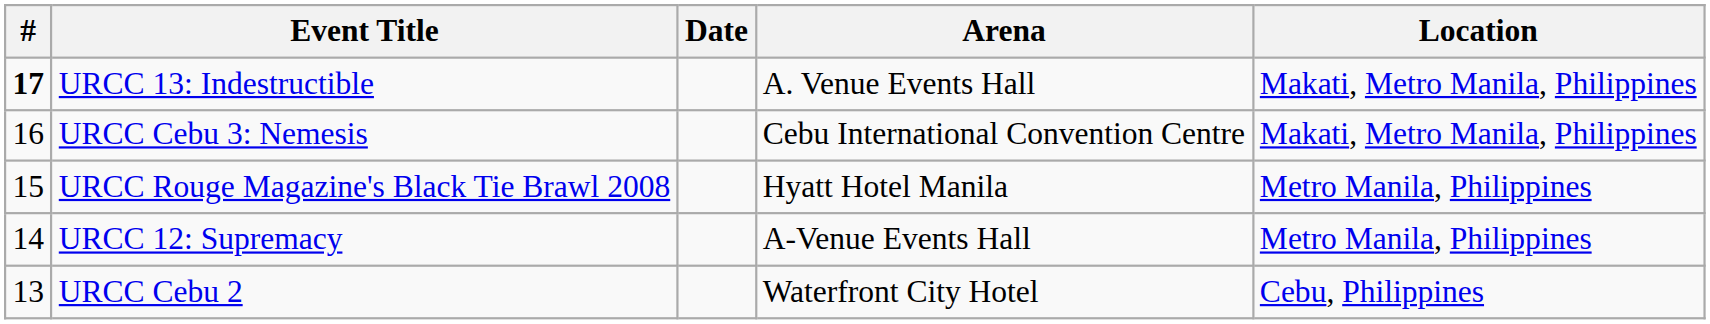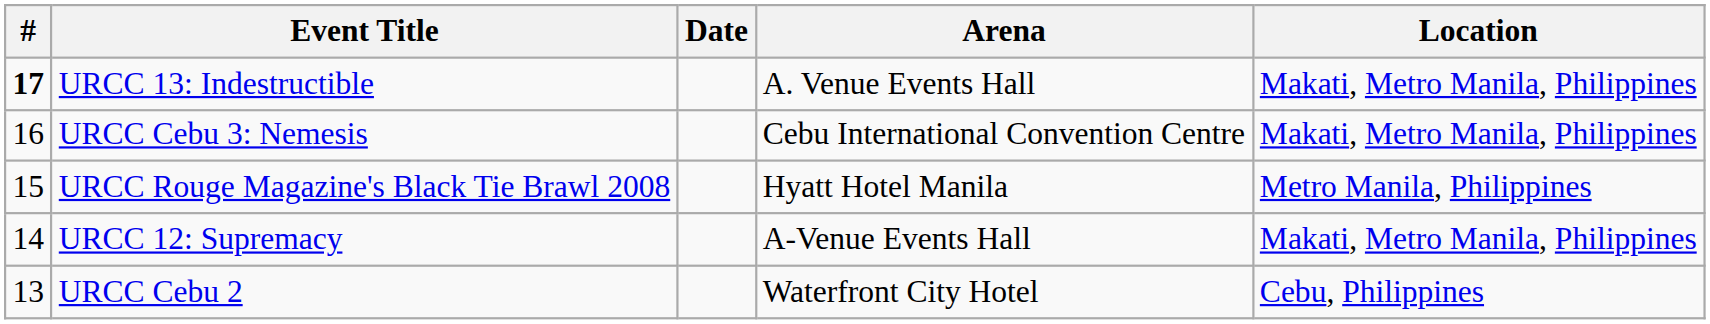URCC 12: Supremacy | Location: Metro Manila, Philippines -> Makati, Metro Manila, Philippines
